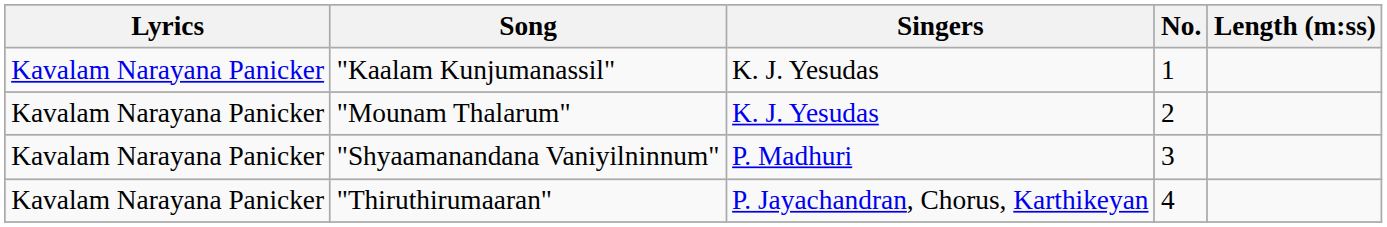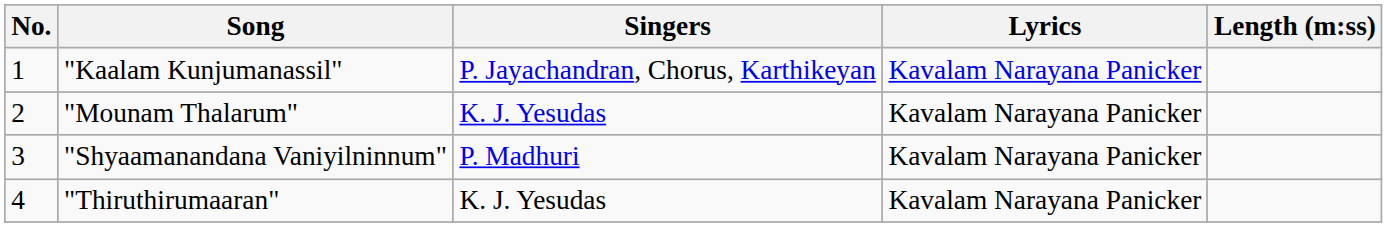columns swapped: No. <-> Lyrics
"Kaalam Kunjumanassil" | Singers: K. J. Yesudas -> P. Jayachandran, Chorus, Karthikeyan
"Thiruthirumaaran" | Singers: P. Jayachandran, Chorus, Karthikeyan -> K. J. Yesudas
